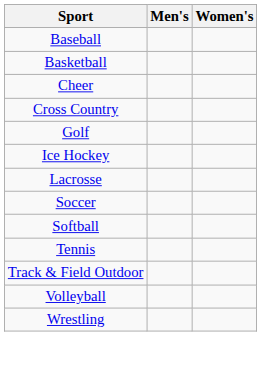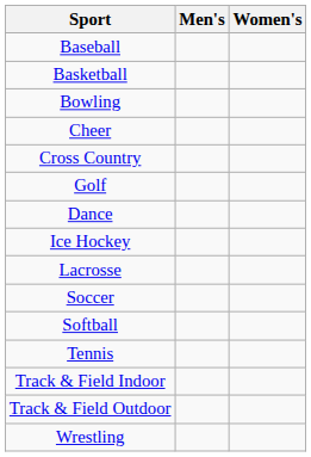+ row: Bowling
+ row: Dance
+ row: Track & Field Indoor
- row: Volleyball
